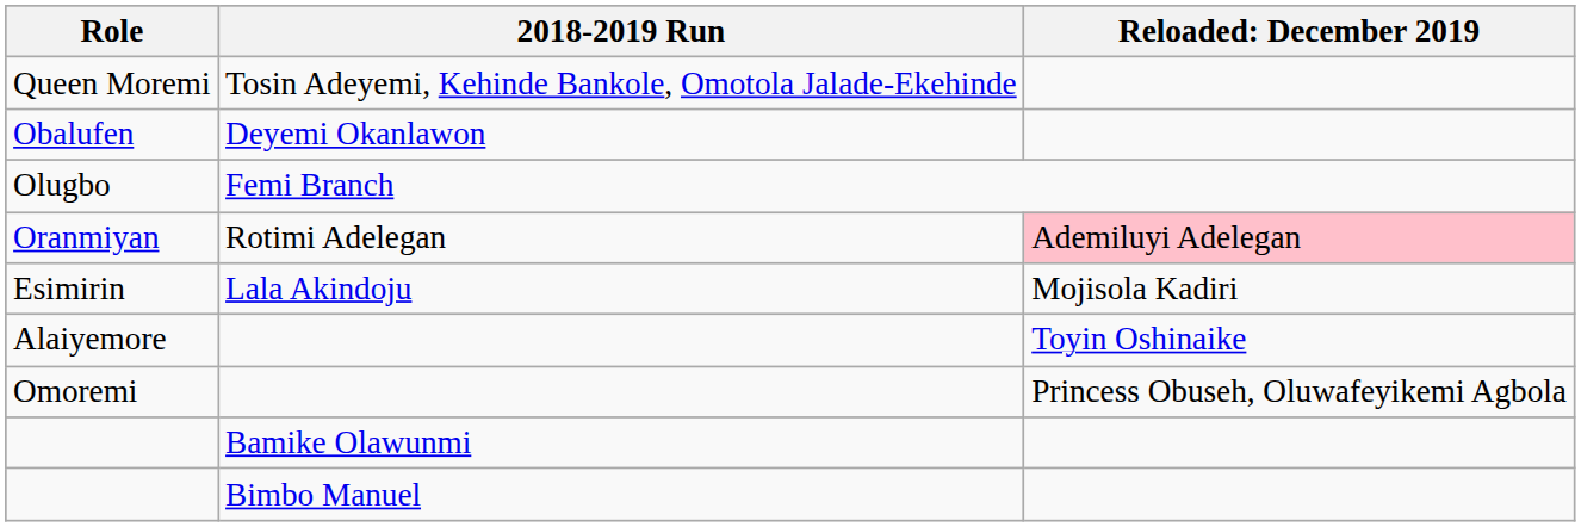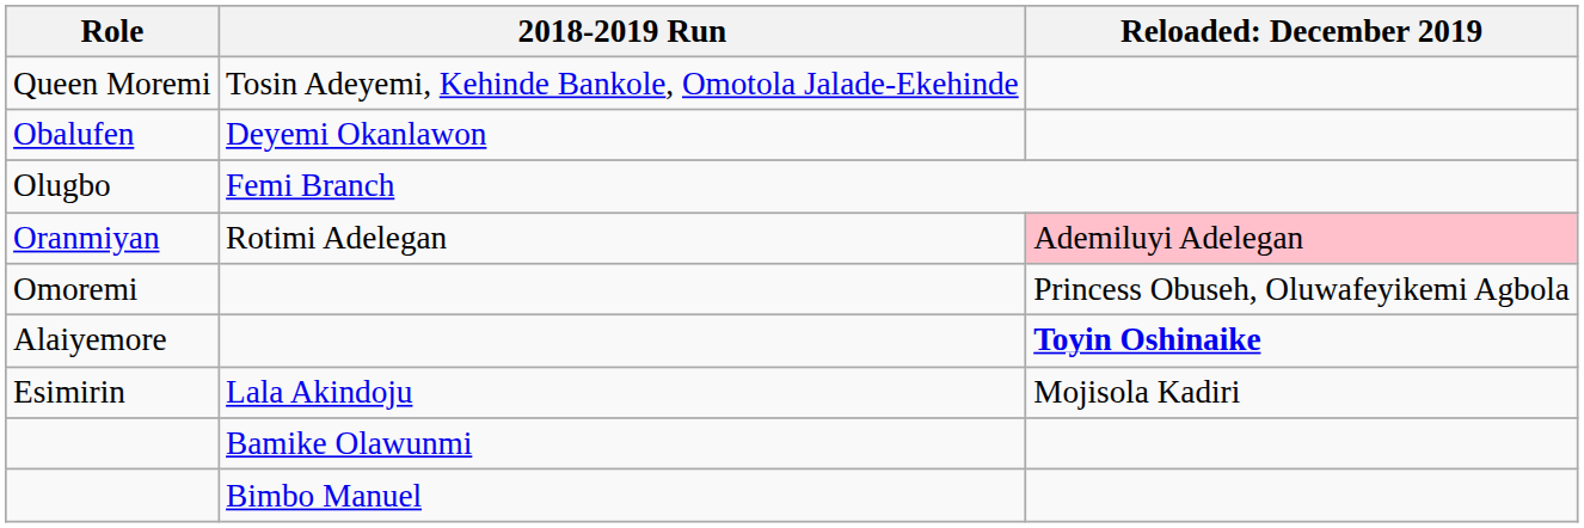rows swapped: Esimirin <-> Omoremi
Alaiyemore | column 3: normal -> bold
